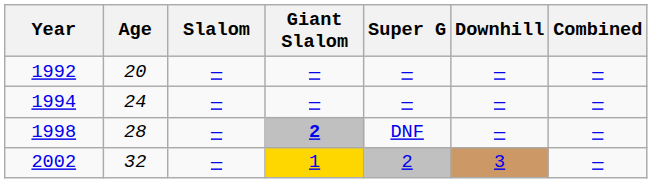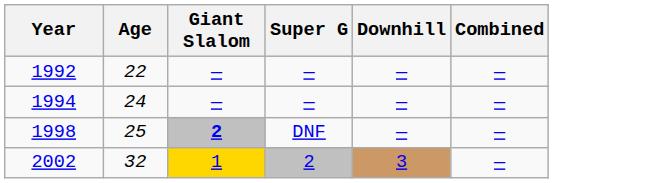- column: Slalom | — | — | — | —
1992 | Age: 20 -> 22
1998 | Age: 28 -> 25
